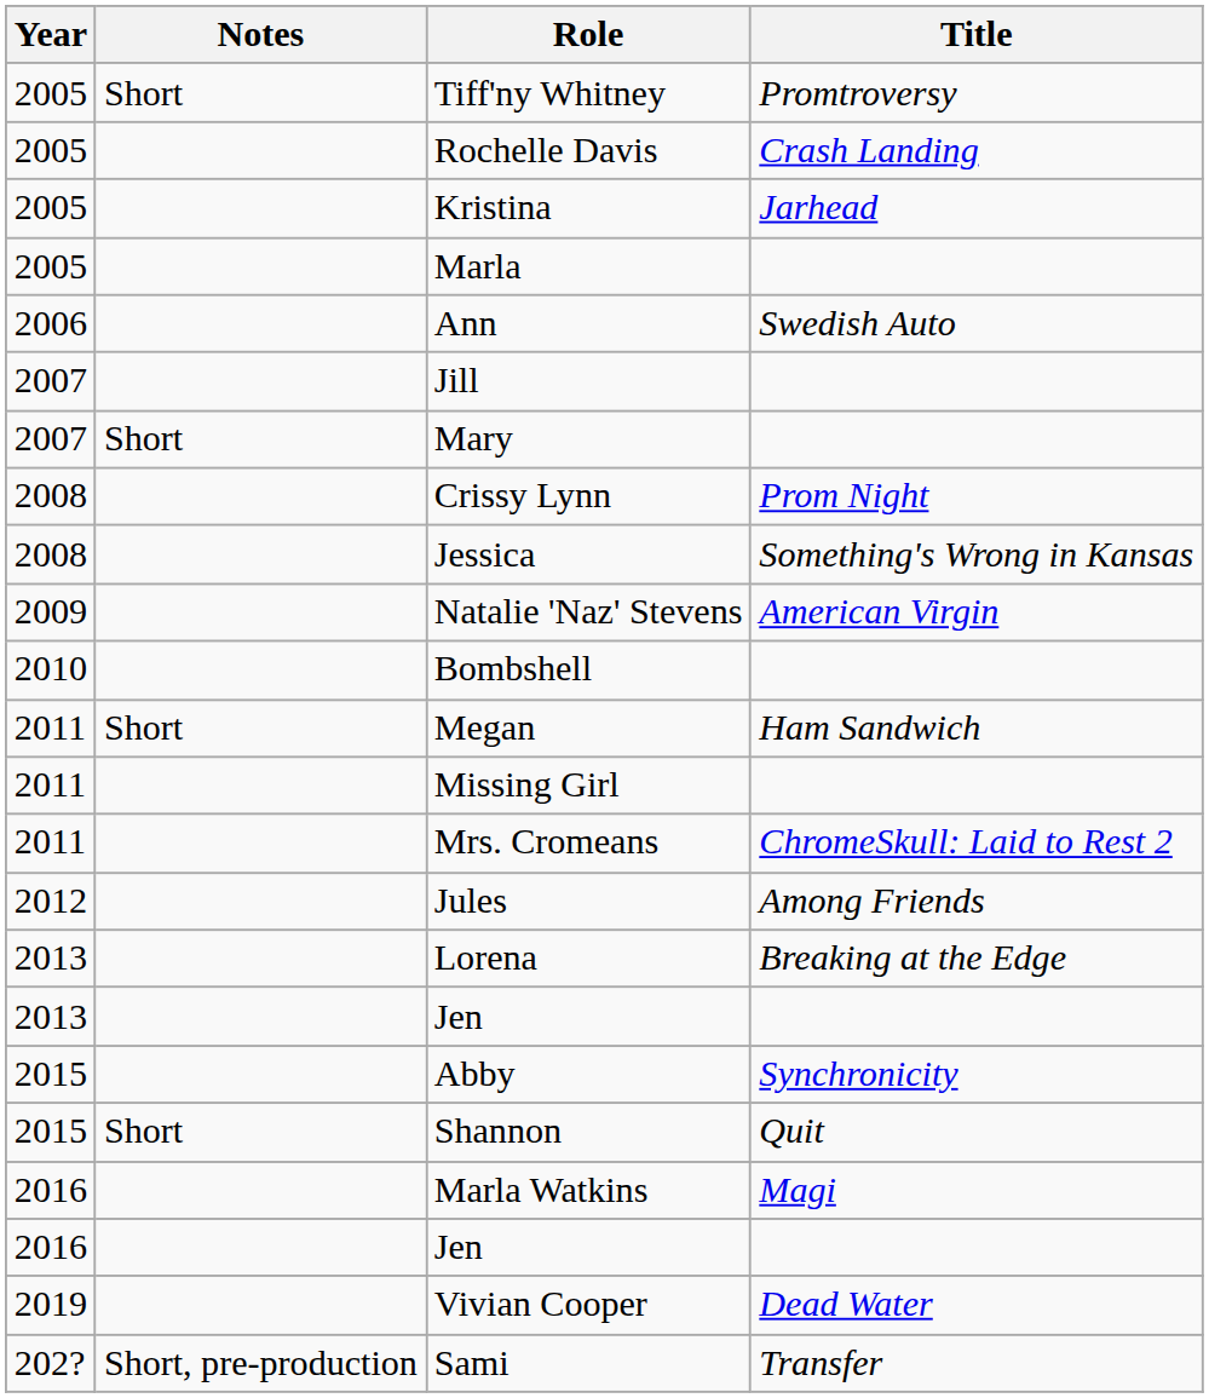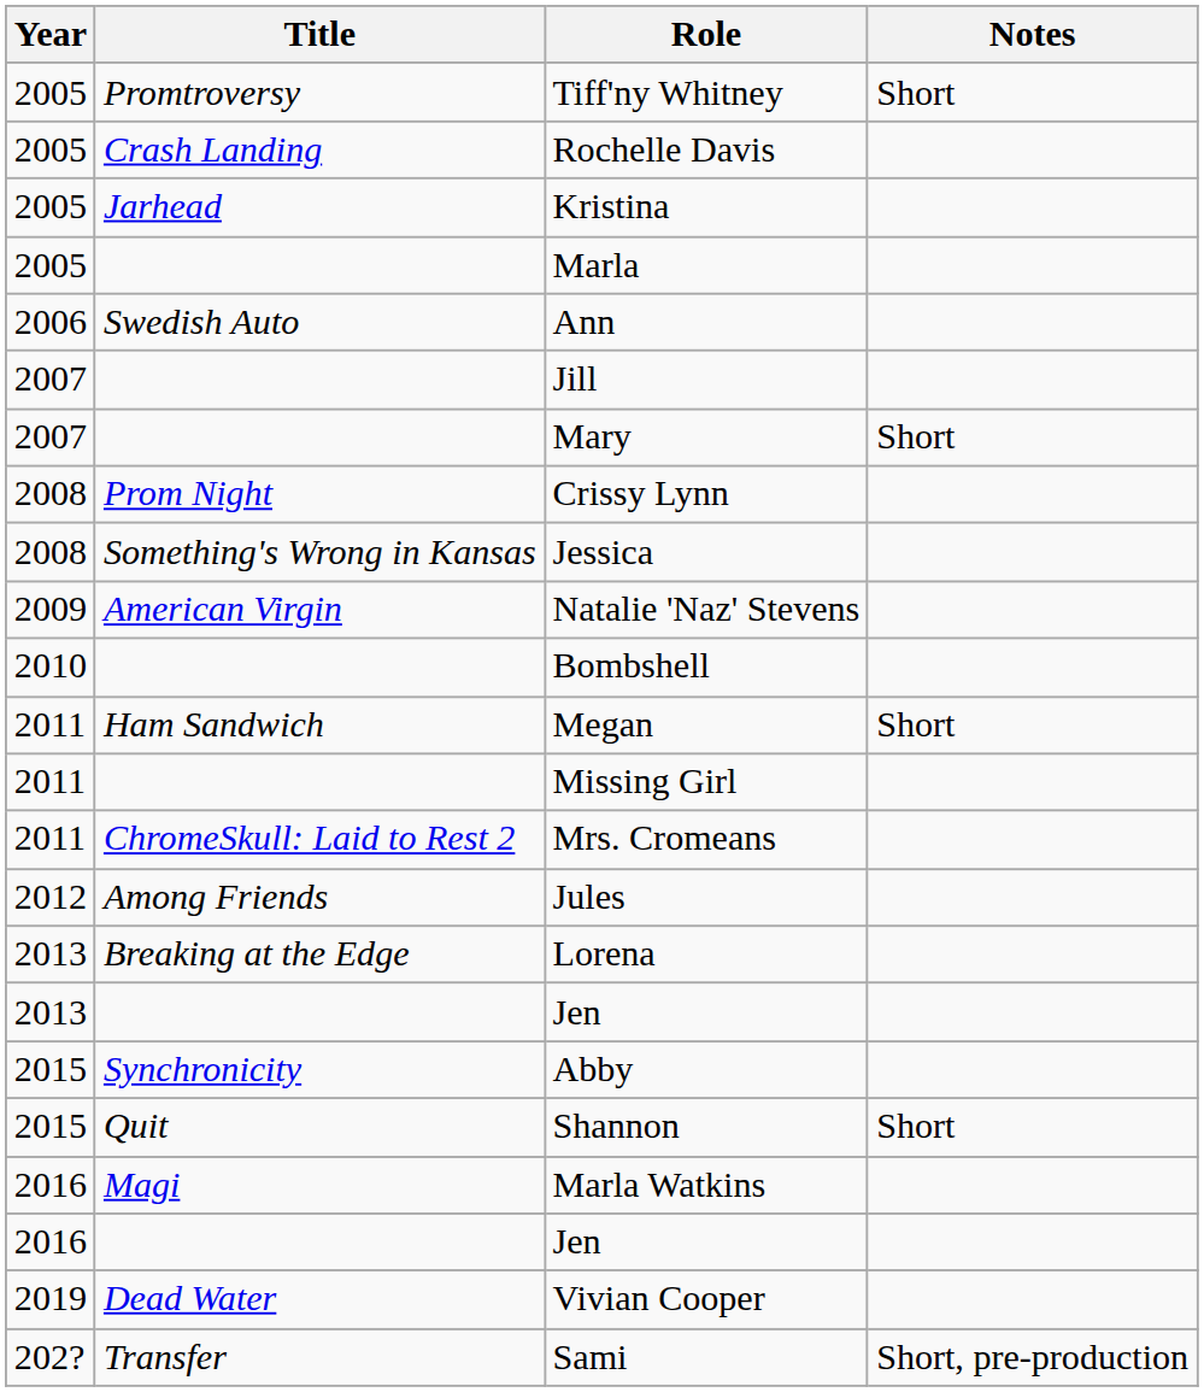columns swapped: Title <-> Notes
